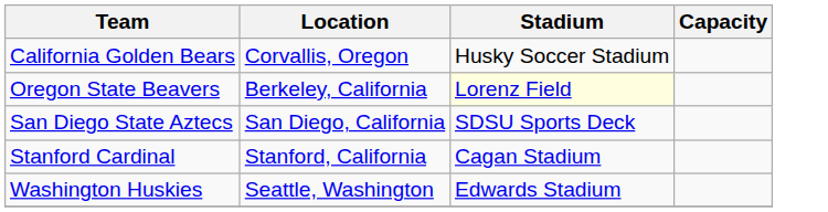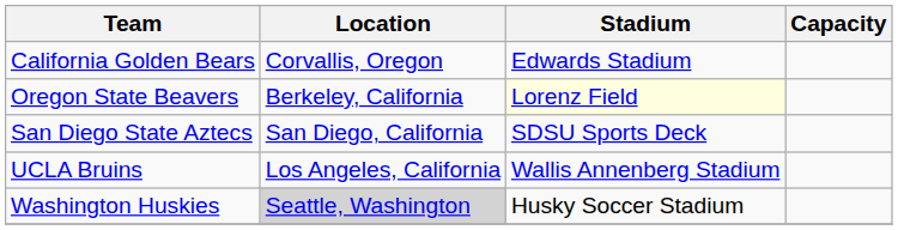California Golden Bears | Stadium: Husky Soccer Stadium -> Edwards Stadium
- row: Stanford Cardinal | Stanford, California | Cagan Stadium
+ row: UCLA Bruins | Los Angeles, California | Wallis Annenberg Stadium
Washington Huskies | Location: no background -> lightgrey background
Washington Huskies | Stadium: Edwards Stadium -> Husky Soccer Stadium
